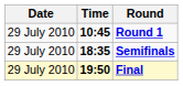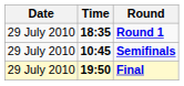Round 1 | Time: 10:45 -> 18:35
Semifinals | Time: 18:35 -> 10:45
